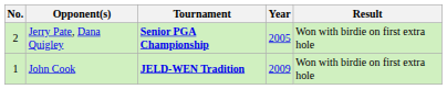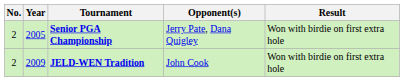columns swapped: Year <-> Opponent(s)
JELD-WEN Tradition | No.: 1 -> 2
